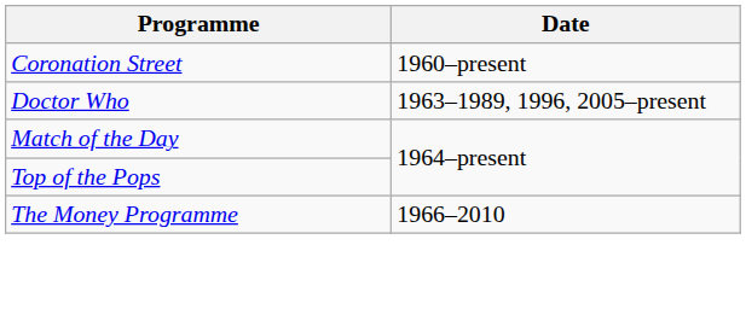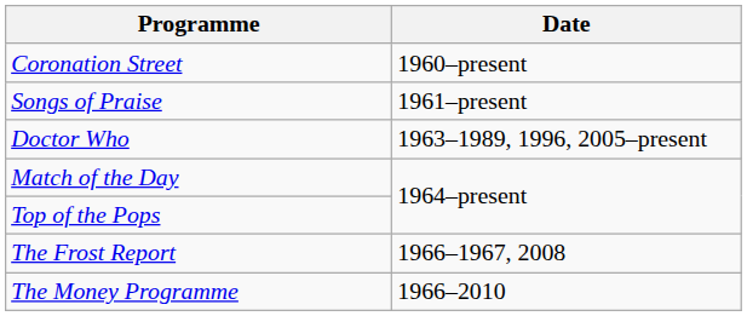+ row: Songs of Praise | 1961–present
+ row: The Frost Report | 1966–1967, 2008
